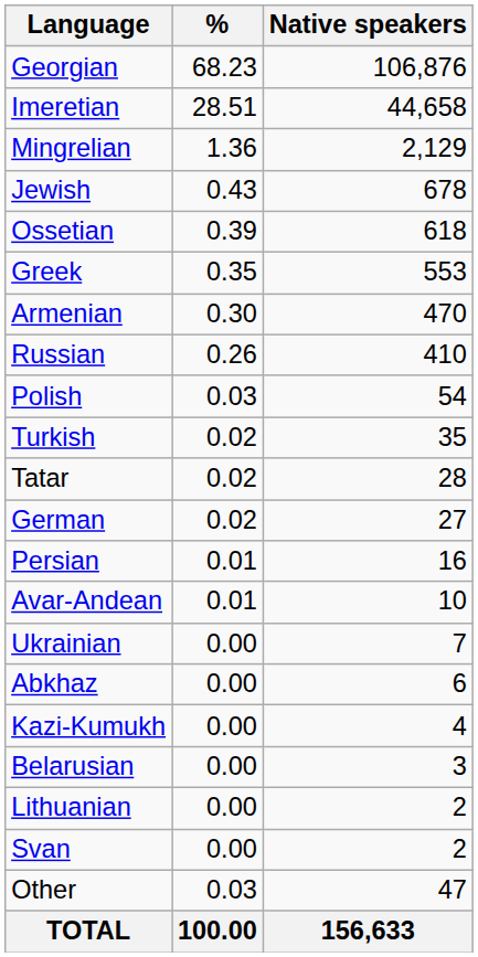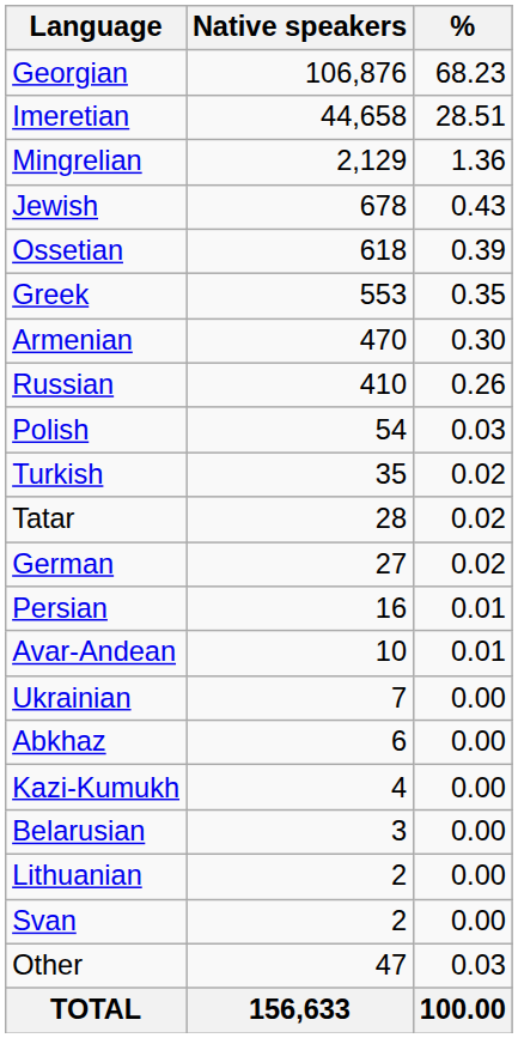columns swapped: Native speakers <-> %
